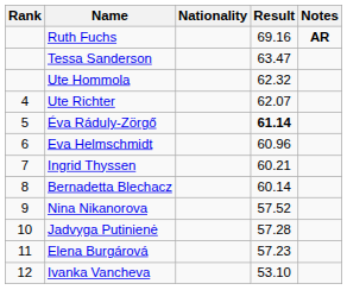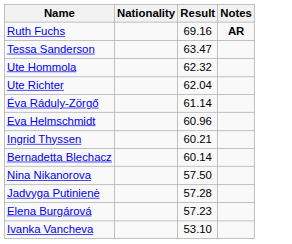- column: Rank | 4 | 5 | 6 | 7 | 8 | 9 | 10 | 11 | 12
Ute Richter | Result: 62.07 -> 62.04
Éva Ráduly-Zörgő | Result: bold -> normal
Nina Nikanorova | Result: 57.52 -> 57.50
